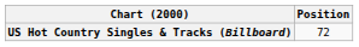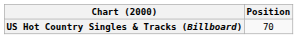US Hot Country Singles & Tracks (Billboard) | Position: 72 -> 70
